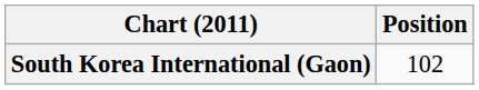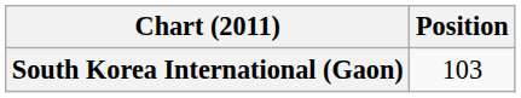South Korea International (Gaon) | Position: 102 -> 103
